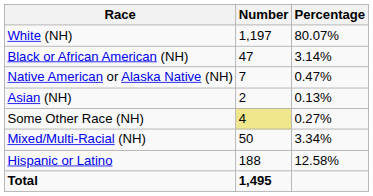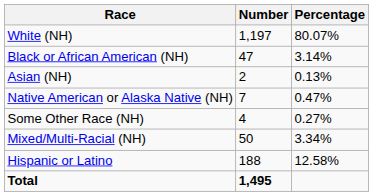rows swapped: Native American or Alaska Native (NH) <-> Asian (NH)
Some Other Race (NH) | Number: khaki background -> no background
